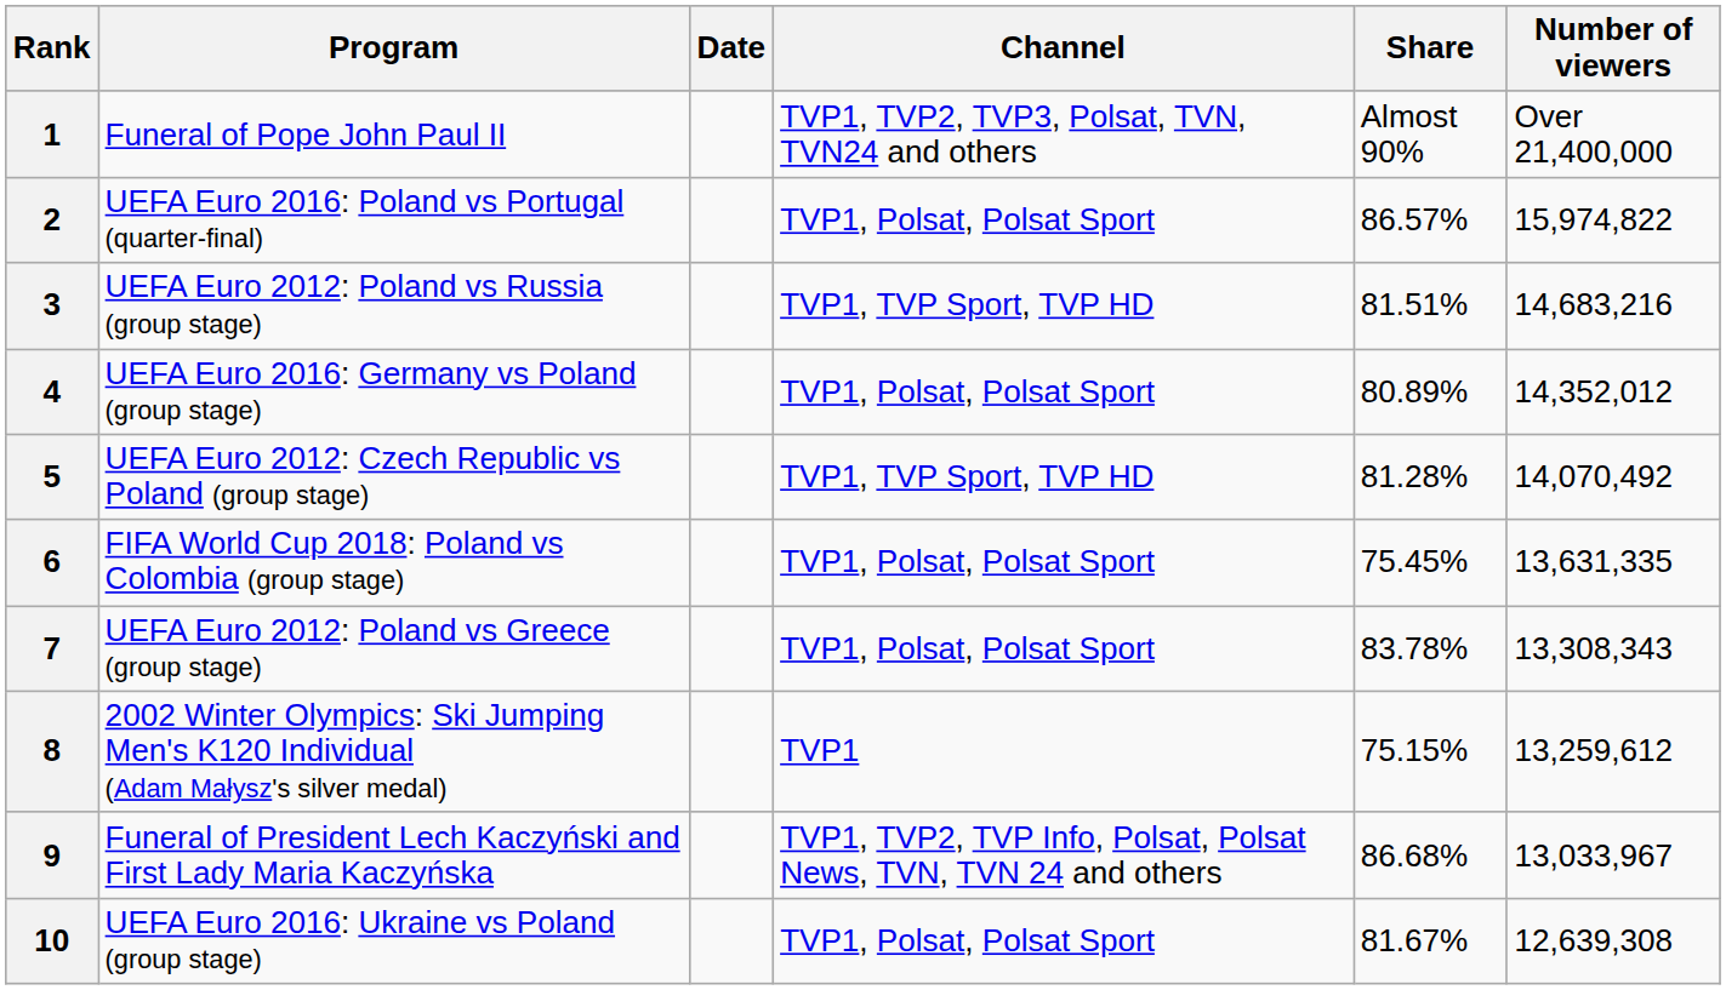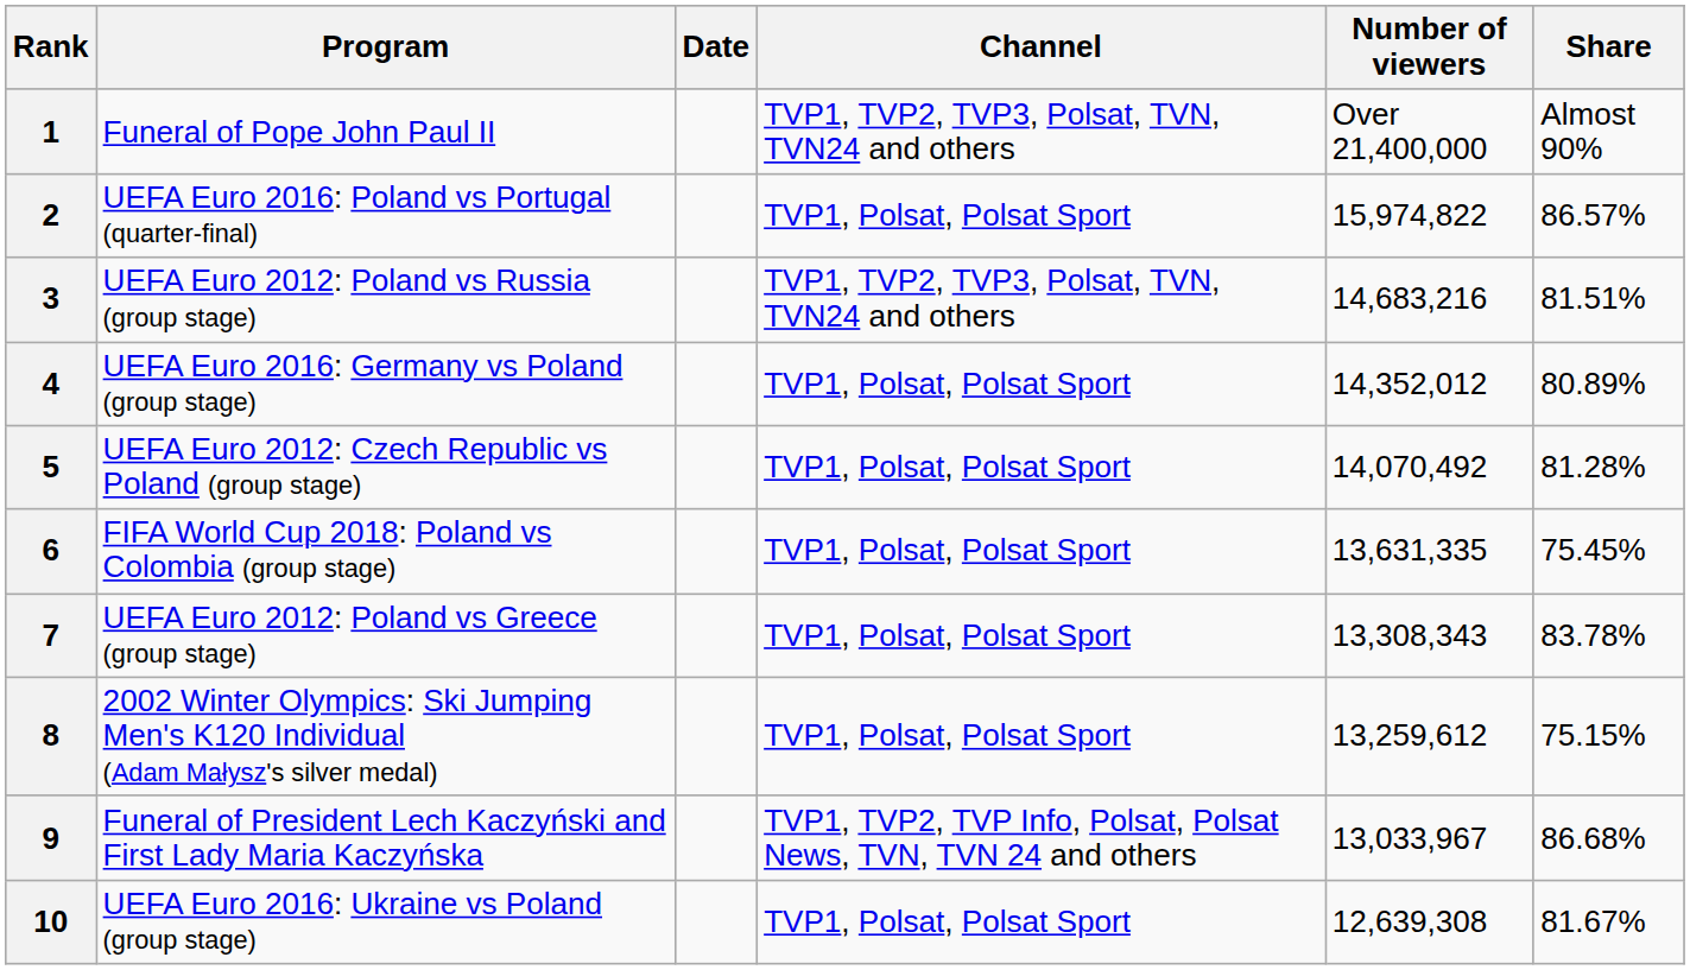columns swapped: Number of viewers <-> Share
3 | Channel: TVP1, TVP Sport, TVP HD -> TVP1, TVP2, TVP3, Polsat, TVN, TVN24 and others
5 | Channel: TVP1, TVP Sport, TVP HD -> TVP1, Polsat, Polsat Sport
8 | Channel: TVP1 -> TVP1, Polsat, Polsat Sport
